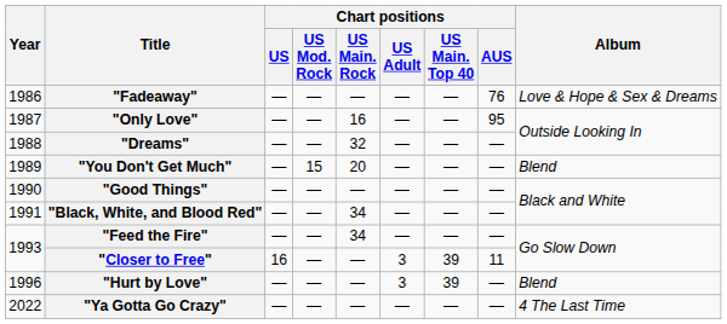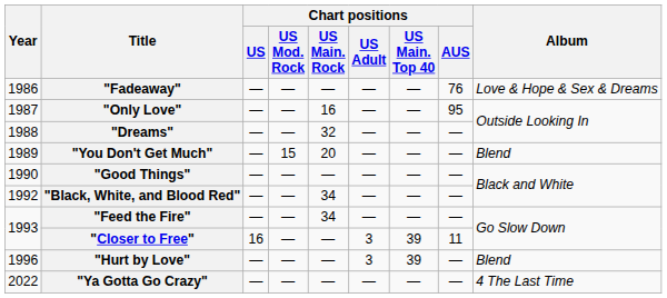"Black, White, and Blood Red" | Year: 1991 -> 1992
